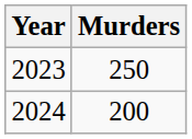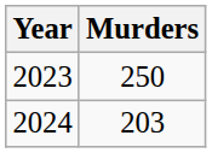2024 | Murders: 200 -> 203
